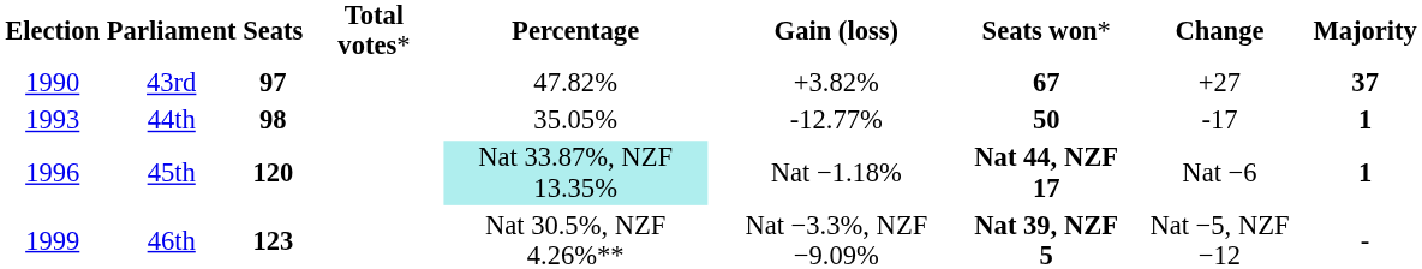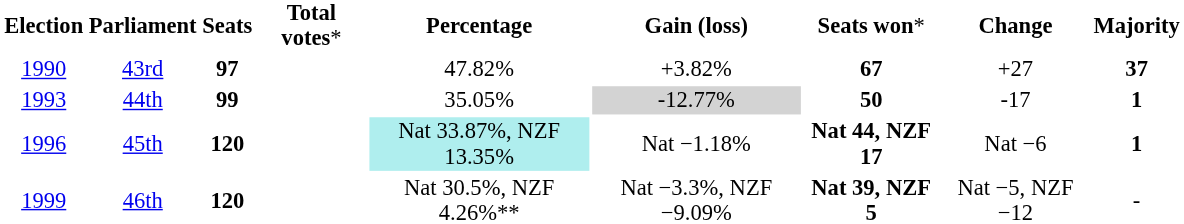44th | column 3: 98 -> 99
44th | column 6: no background -> lightgrey background
46th | column 3: 123 -> 120
